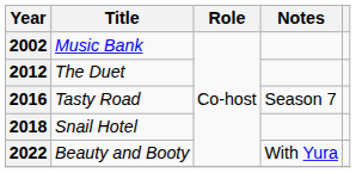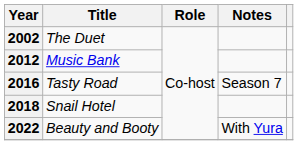2002 | Title: Music Bank -> The Duet
2012 | Title: The Duet -> Music Bank
